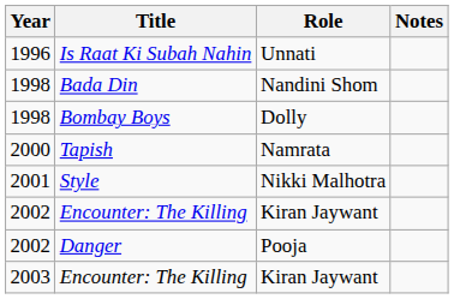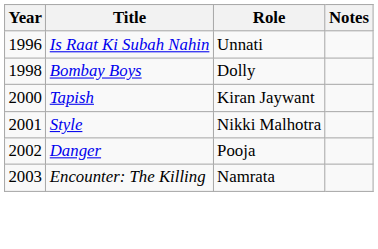- row: 1998 | Bada Din | Nandini Shom
Tapish | Role: Namrata -> Kiran Jaywant
- row: 2002 | Encounter: The Killing | Kiran Jaywant
2003 / Encounter: The Killing | Role: Kiran Jaywant -> Namrata
